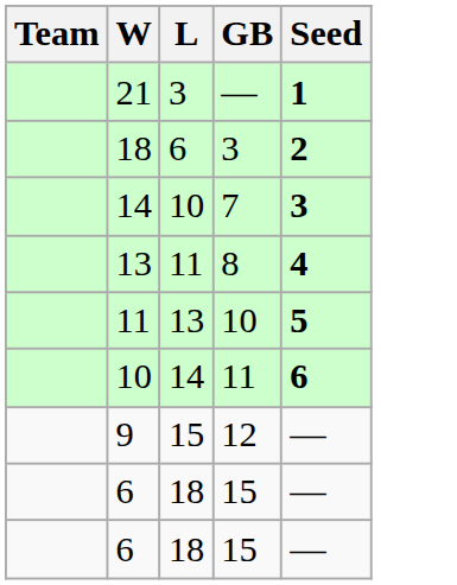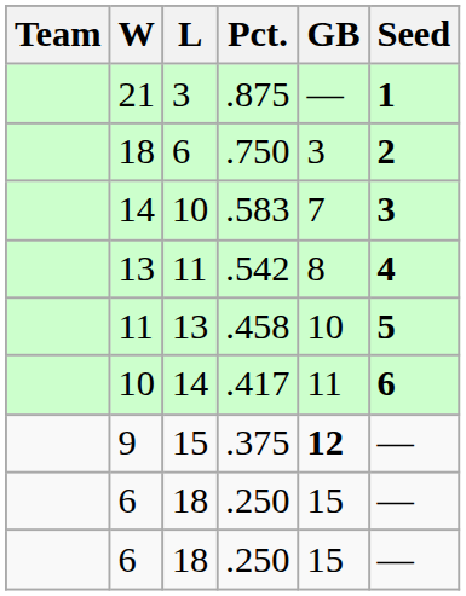+ column: Pct. | .875 | .750 | .583 | .542 | .458 | .417 | .375 | .250 | .250
9 | GB: normal -> bold
